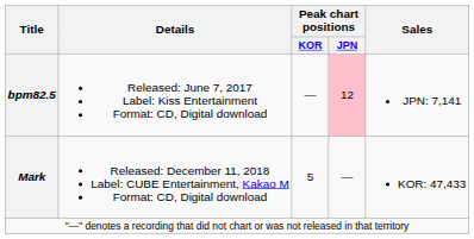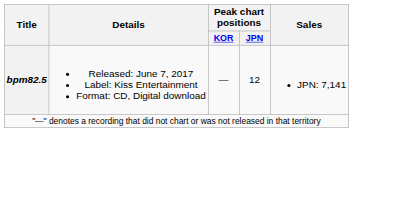bpm82.5 | Peak chart positions / JPN: pink background -> no background
- row: Mark | Released: December 11, 2018 Label: CUBE Entertainment, Kakao M Format: CD, Digital download | 5 | — | KOR: 47,433
